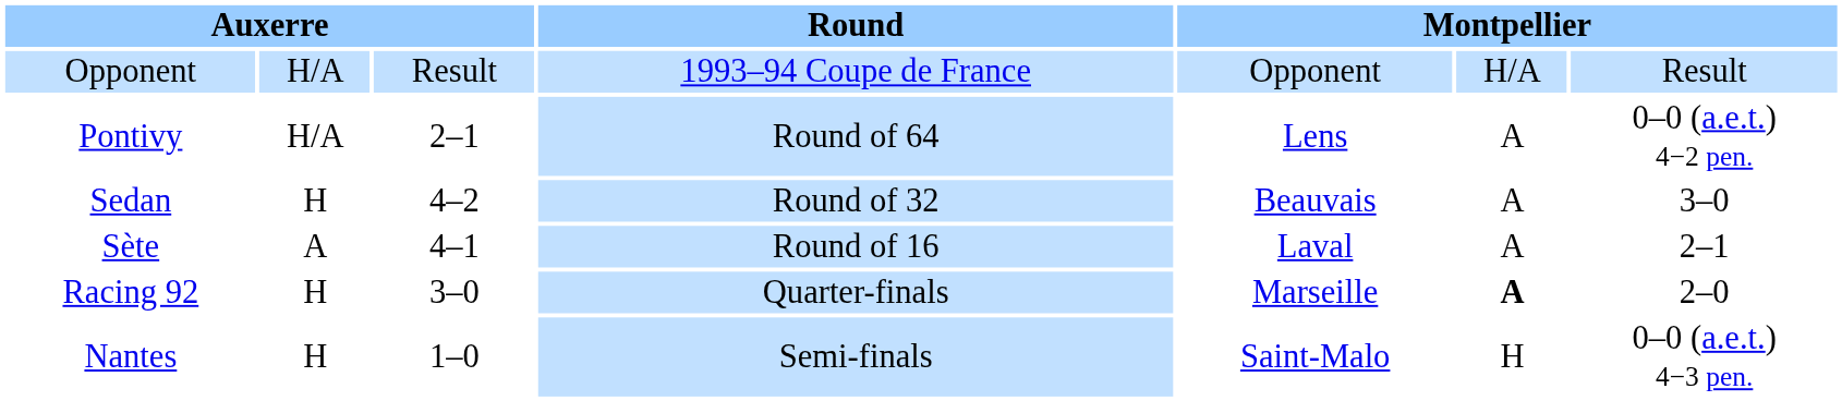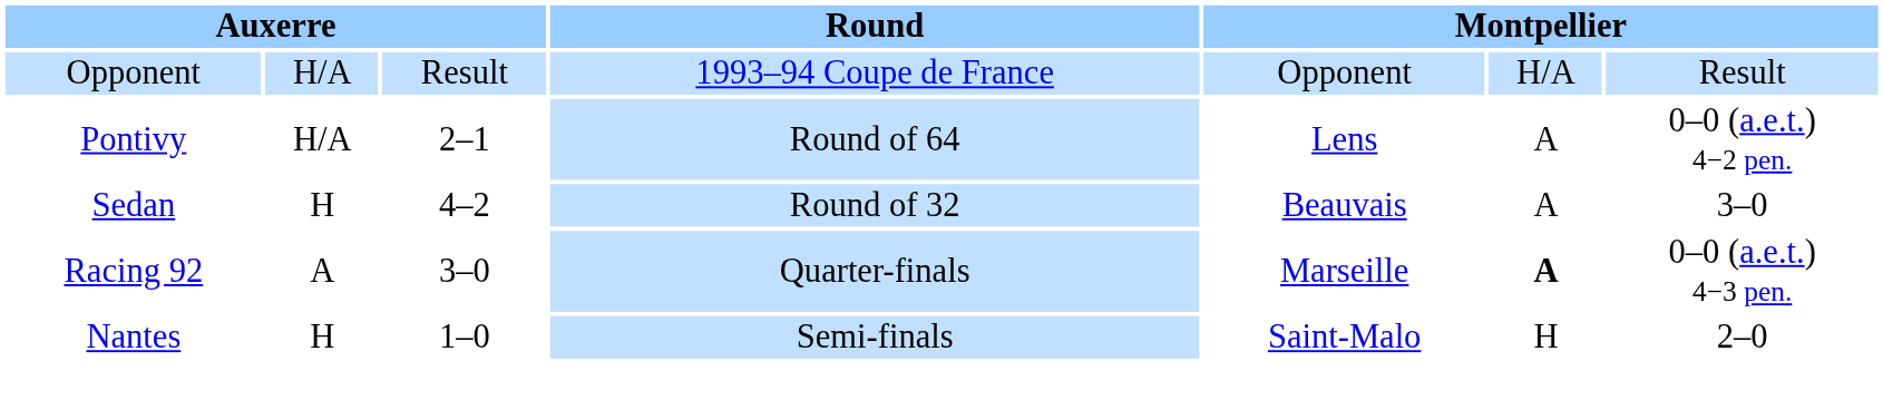- row: Sète | A | 4–1 | Round of 16 | Laval | A | 2–1
Racing 92 | column 2: H -> A
Racing 92 | column 7: 2–0 -> 0–0 (a.e.t.) 4−3 pen.
Nantes | column 7: 0–0 (a.e.t.) 4−3 pen. -> 2–0
